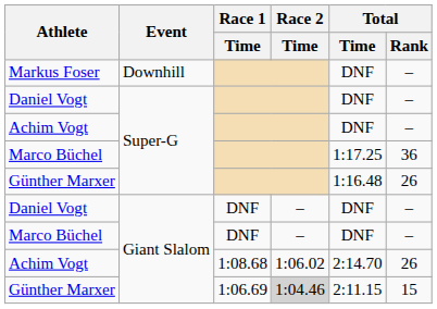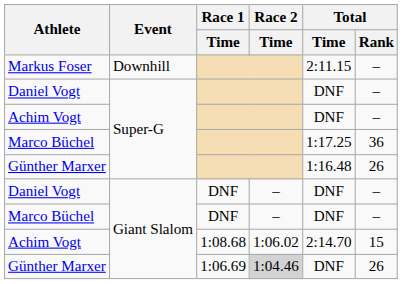Markus Foser | Total / Time: DNF -> 2:11.15
Achim Vogt / 1:08.68 | Total / Rank: 26 -> 15
Günther Marxer / 1:06.69 | Total / Time: 2:11.15 -> DNF
Günther Marxer / 1:06.69 | Total / Rank: 15 -> 26
